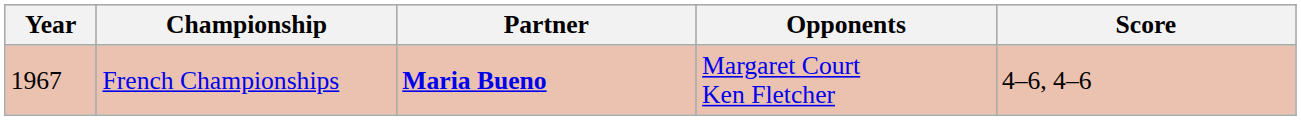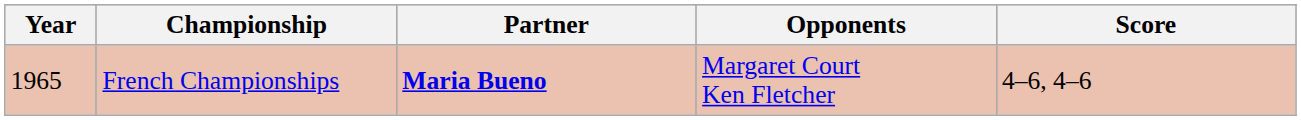French Championships | Year: 1967 -> 1965
